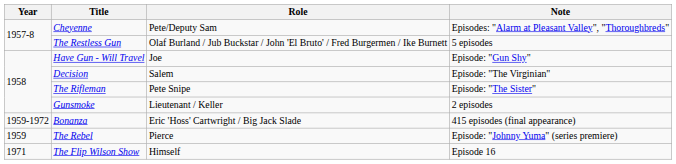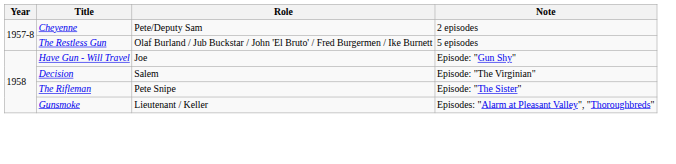Cheyenne | Note: Episodes: "Alarm at Pleasant Valley", "Thoroughbreds" -> 2 episodes
Gunsmoke | Note: 2 episodes -> Episodes: "Alarm at Pleasant Valley", "Thoroughbreds"
- row: 1959-1972 | Bonanza | Eric 'Hoss' Cartwright / Big Jack Slade | 415 episodes (final appearance)
- row: 1959 | The Rebel | Pierce | Episode: "Johnny Yuma" (series premiere)
- row: 1971 | The Flip Wilson Show | Himself | Episode 16
